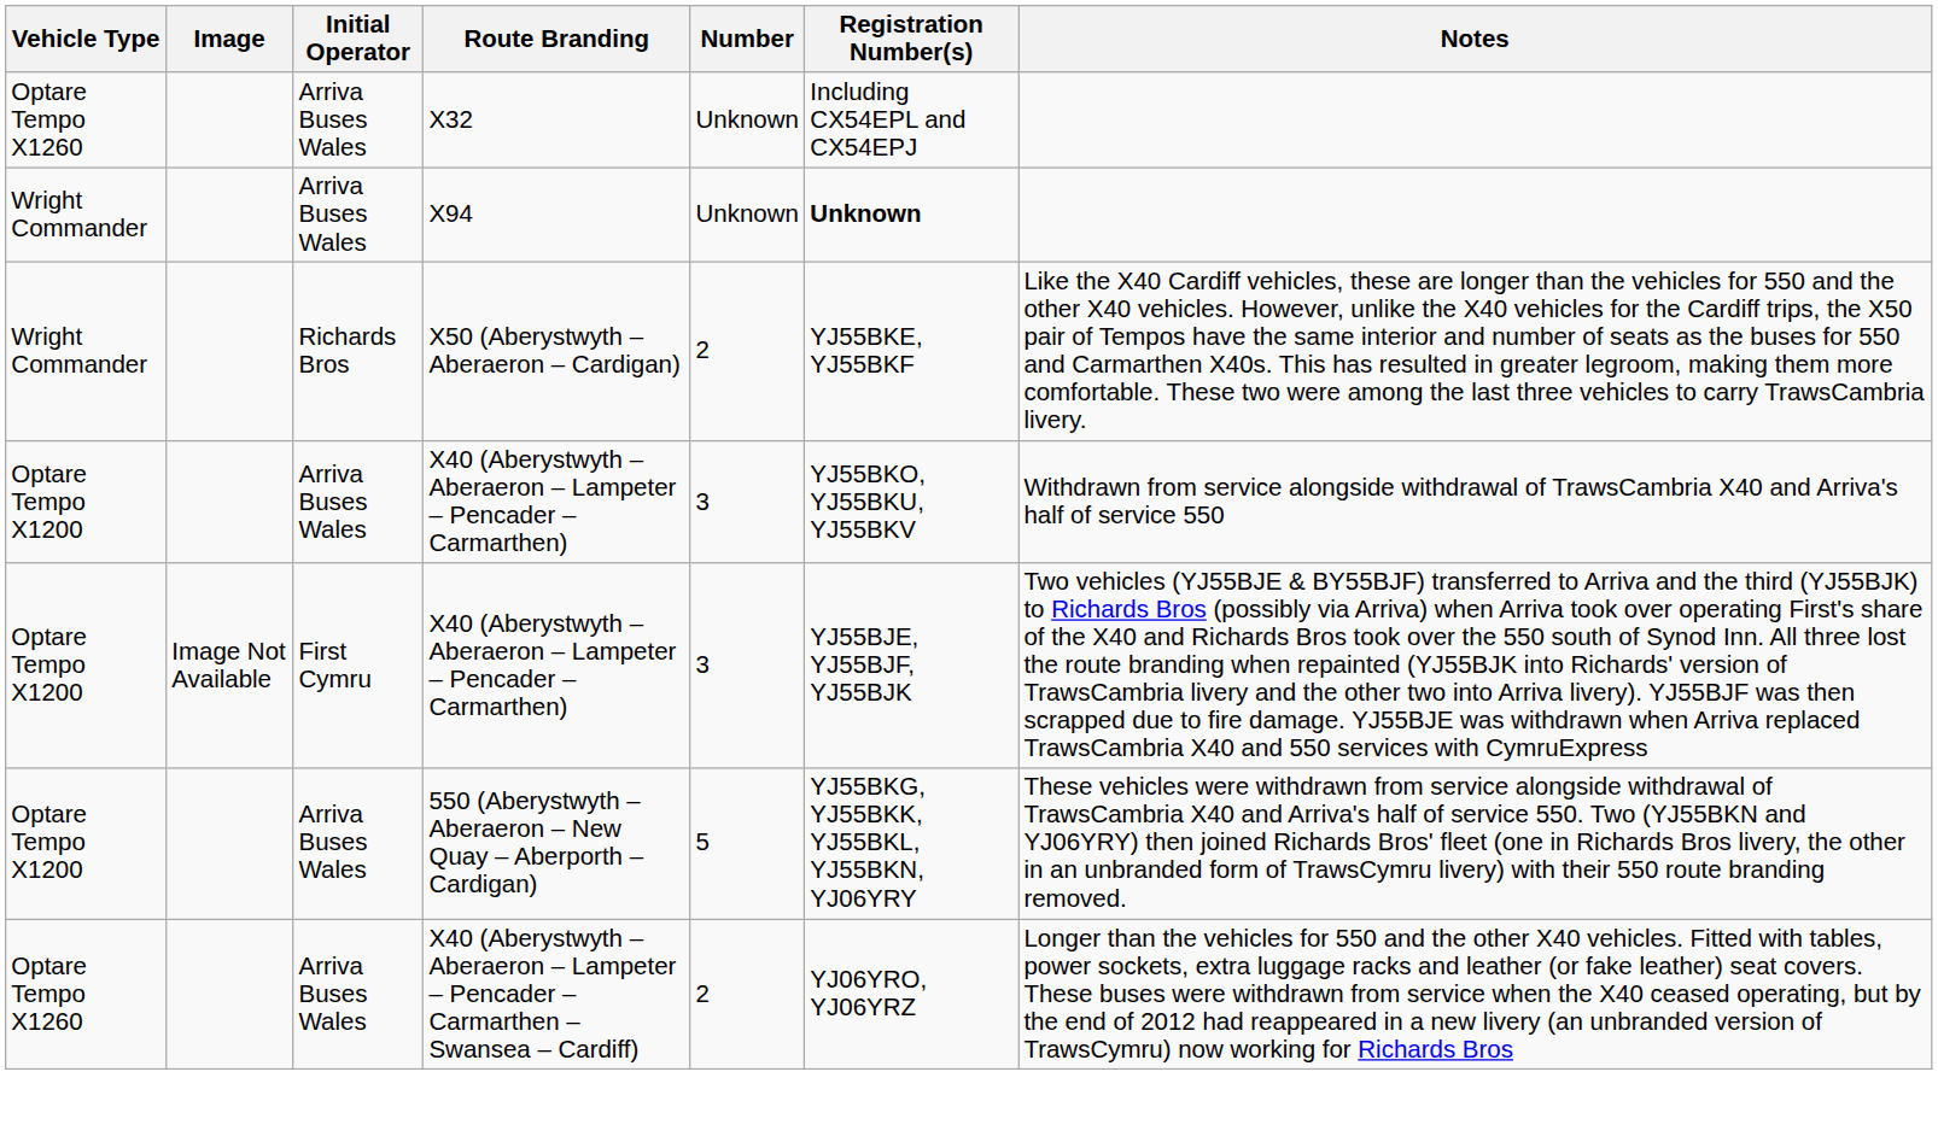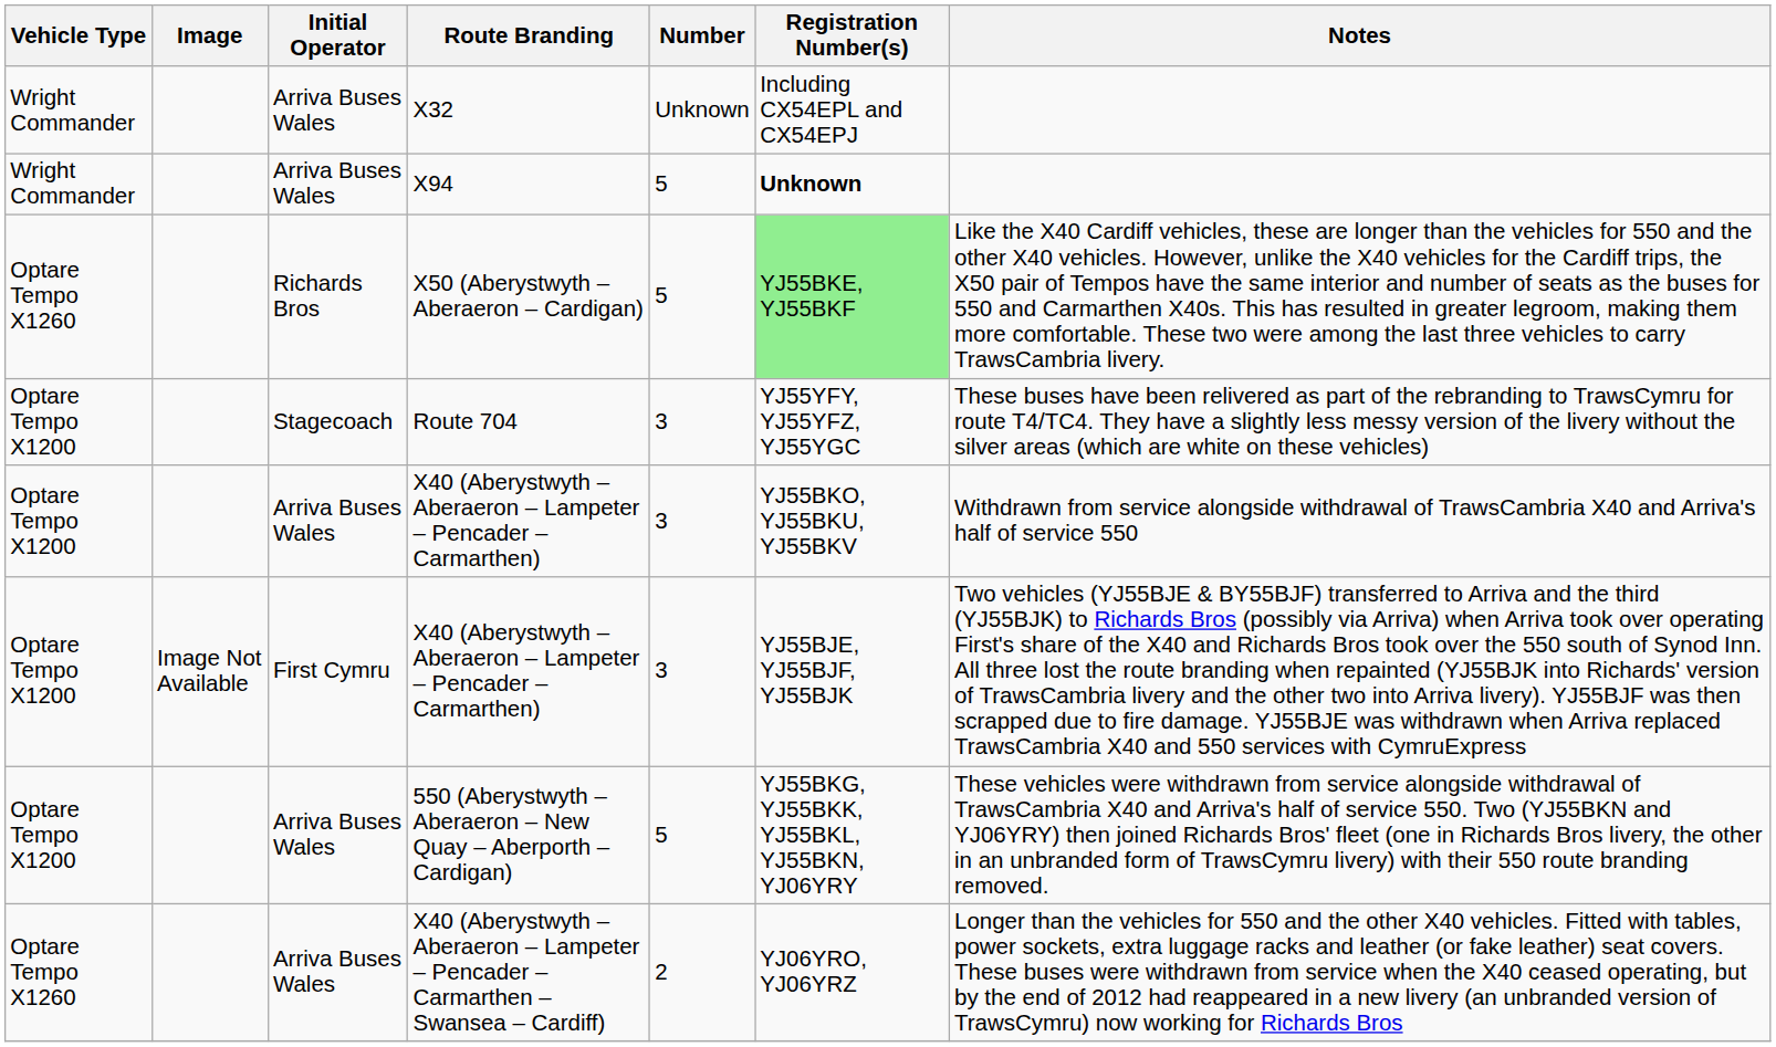X32 | Vehicle Type: Optare Tempo X1260 -> Wright Commander
X94 | Number: Unknown -> 5
X50 (Aberystwyth – Aberaeron – Cardigan) | Vehicle Type: Wright Commander -> Optare Tempo X1260
X50 (Aberystwyth – Aberaeron – Cardigan) | Number: 2 -> 5
X50 (Aberystwyth – Aberaeron – Cardigan) | Registration Number(s): no background -> lightgreen background
+ row: Optare Tempo X1200 | Stagecoach | Route 704 | 3 | YJ55YFY, YJ55YFZ, YJ55YGC | These buses have been relivered as part of the rebranding to TrawsCymru for route T4/TC4. They have a slightly less messy version of the livery without the silver areas (which are white on these vehicles)
